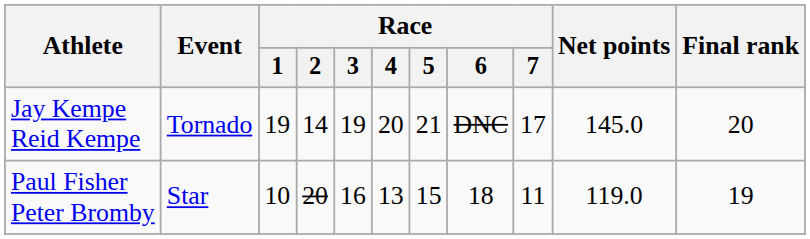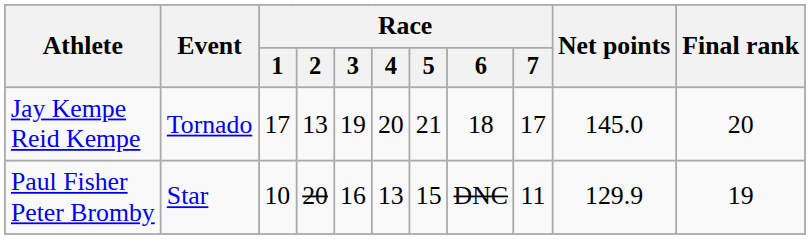Jay Kempe Reid Kempe | Race / 1: 19 -> 17
Jay Kempe Reid Kempe | Race / 2: 14 -> 13
Jay Kempe Reid Kempe | Race / 6: DNC -> 18
Paul Fisher Peter Bromby | Race / 6: 18 -> DNC
Paul Fisher Peter Bromby | Net points: 119.0 -> 129.9
